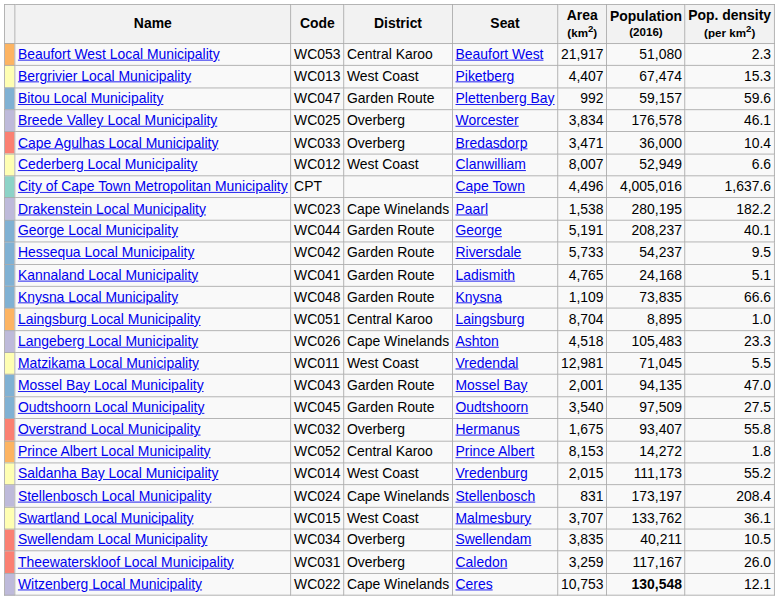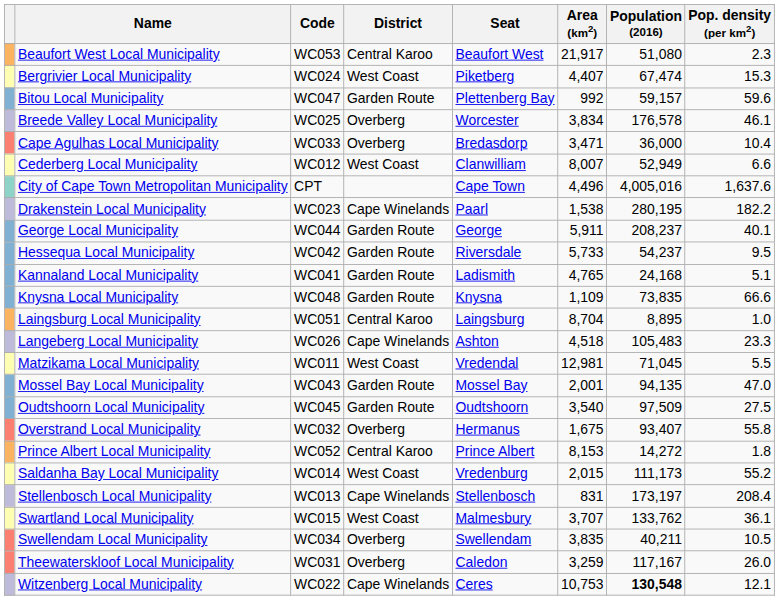Bergrivier Local Municipality | Code: WC013 -> WC024
George Local Municipality | Area (km2): 5,191 -> 5,911
Stellenbosch Local Municipality | Code: WC024 -> WC013
